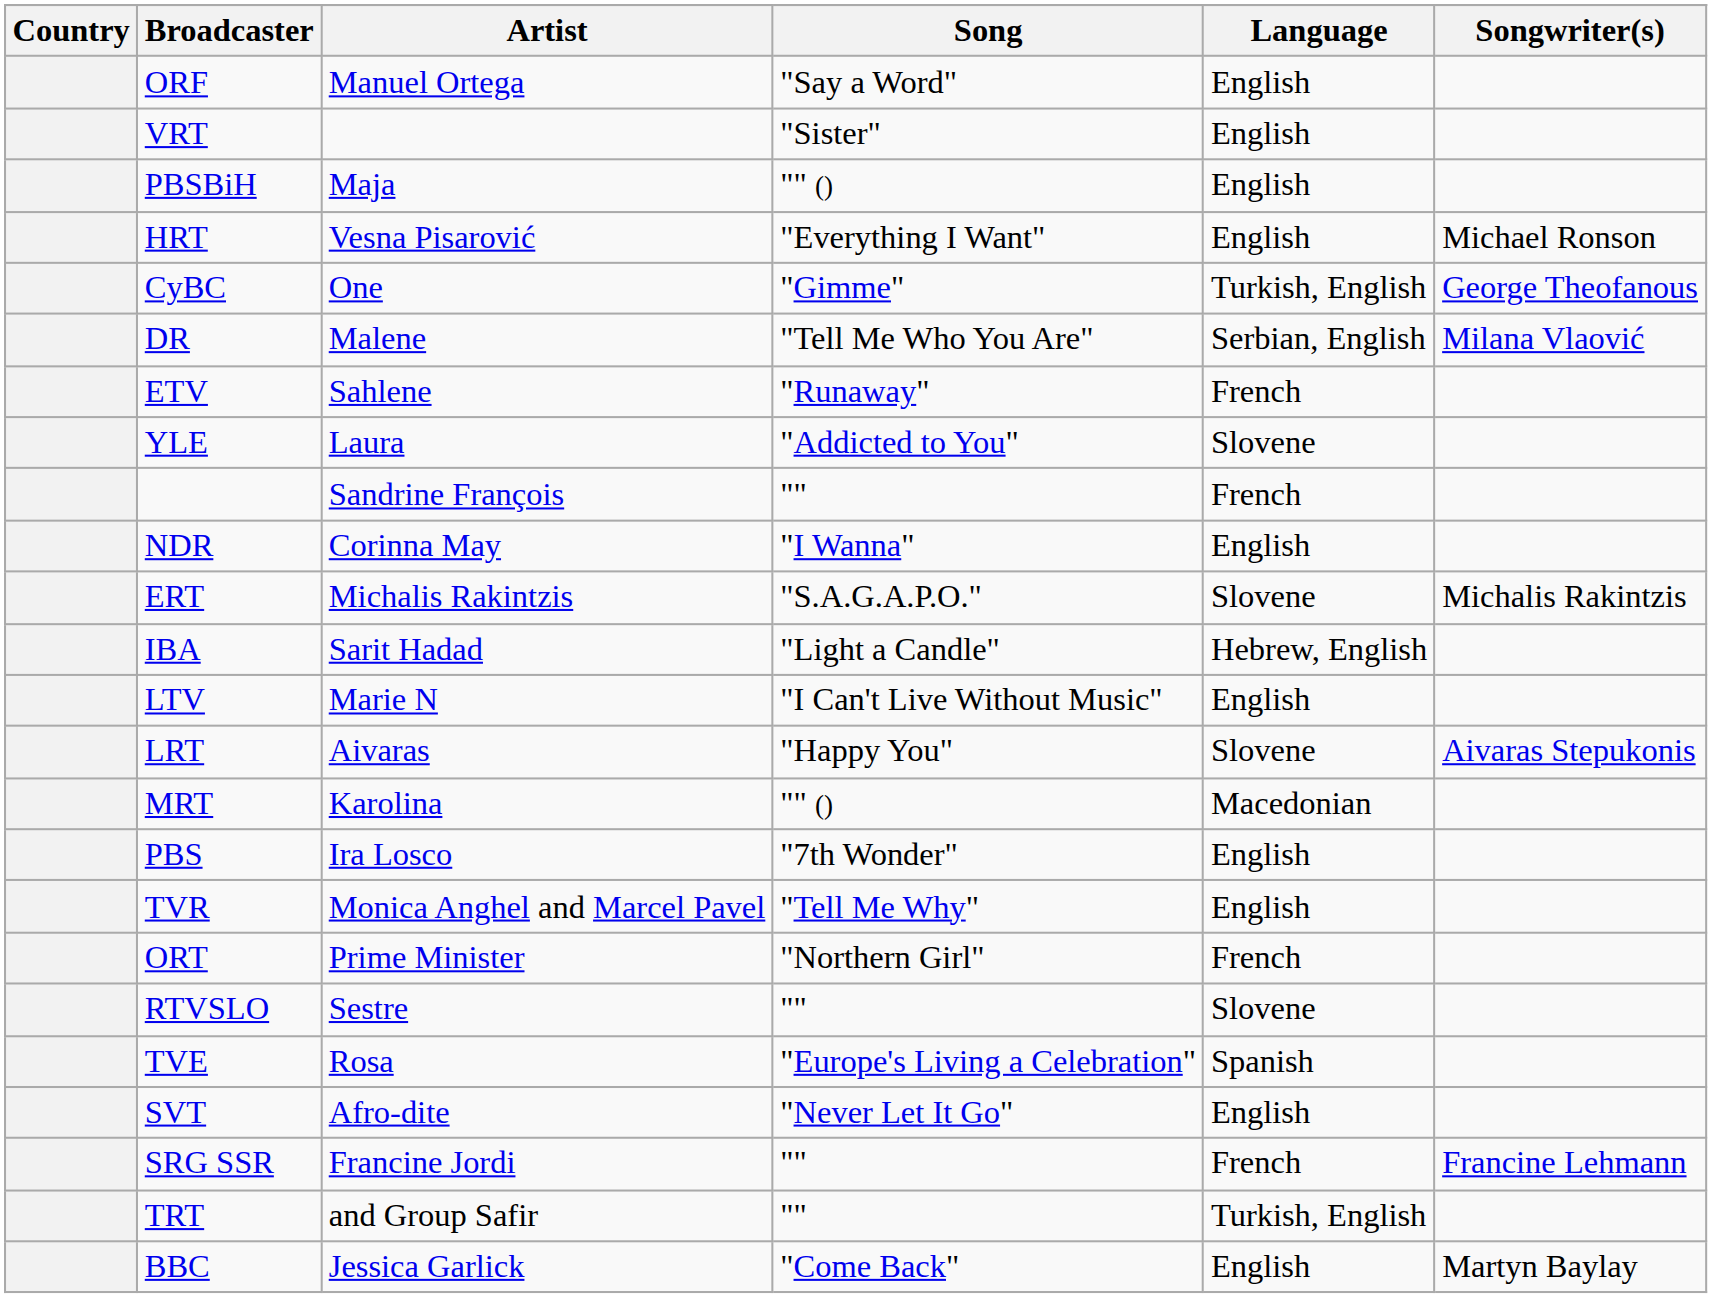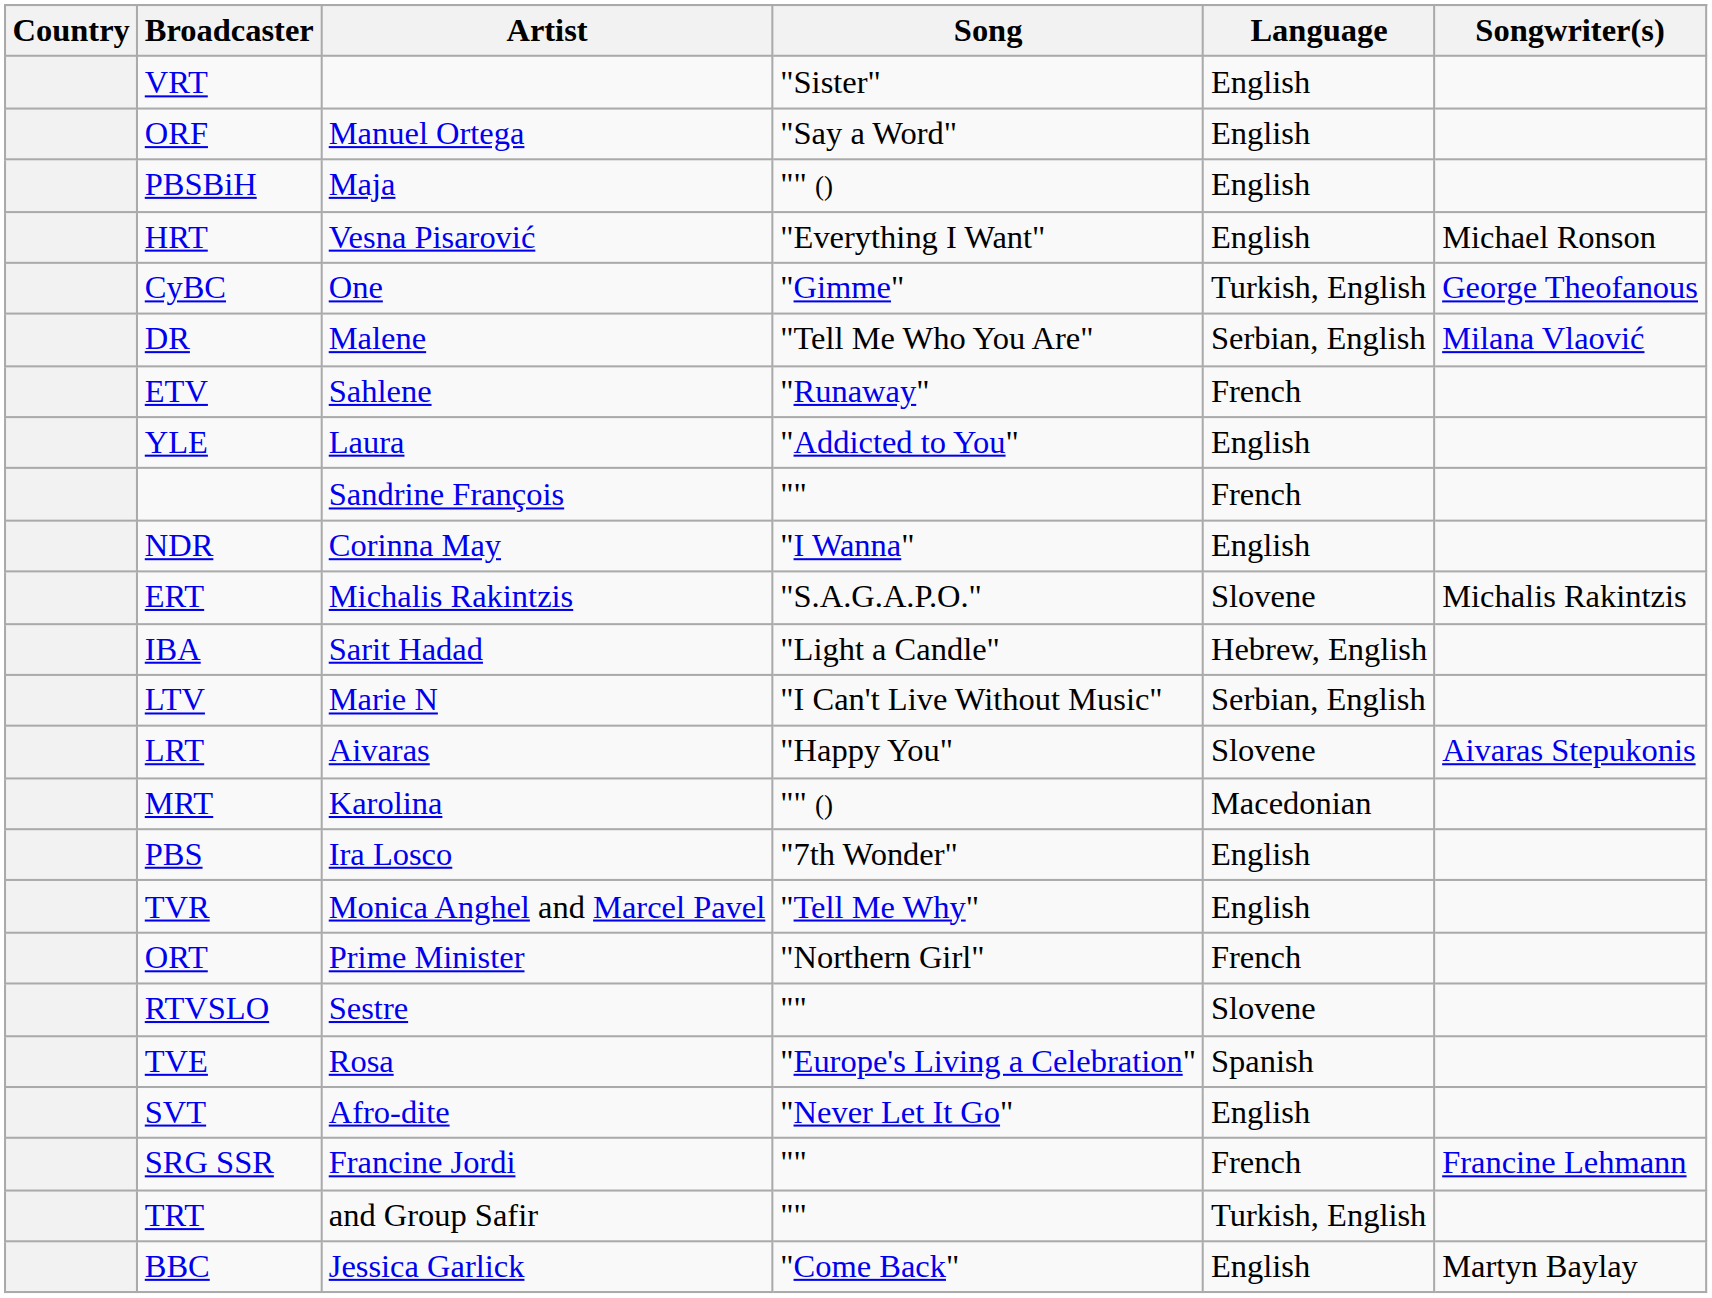rows swapped: ORF <-> VRT
YLE | Language: Slovene -> English
LTV | Language: English -> Serbian, English
